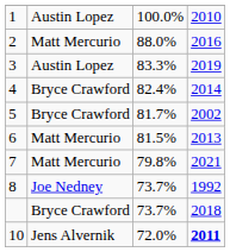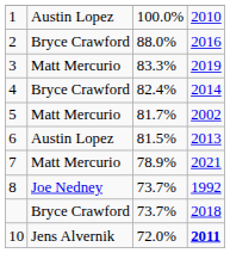2 | column 2: Matt Mercurio -> Bryce Crawford
3 | column 2: Austin Lopez -> Matt Mercurio
5 | column 2: Bryce Crawford -> Matt Mercurio
6 | column 2: Matt Mercurio -> Austin Lopez
7 | column 3: 79.8% -> 78.9%
